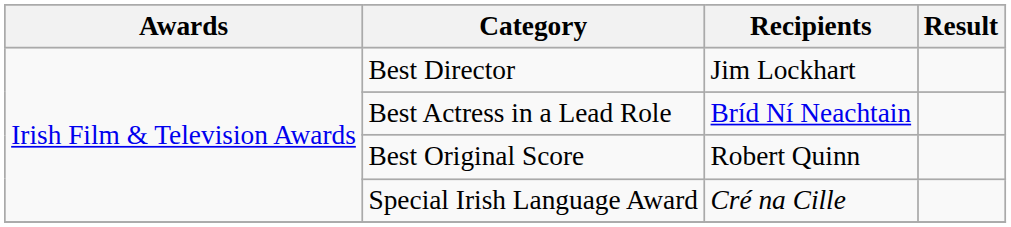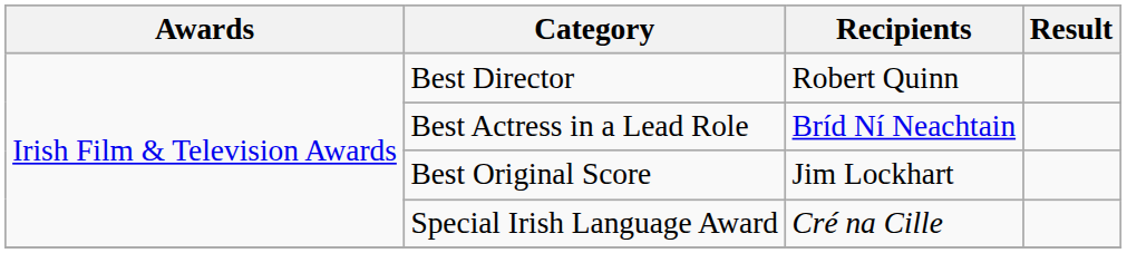Best Director | Recipients: Jim Lockhart -> Robert Quinn
Best Original Score | Recipients: Robert Quinn -> Jim Lockhart
